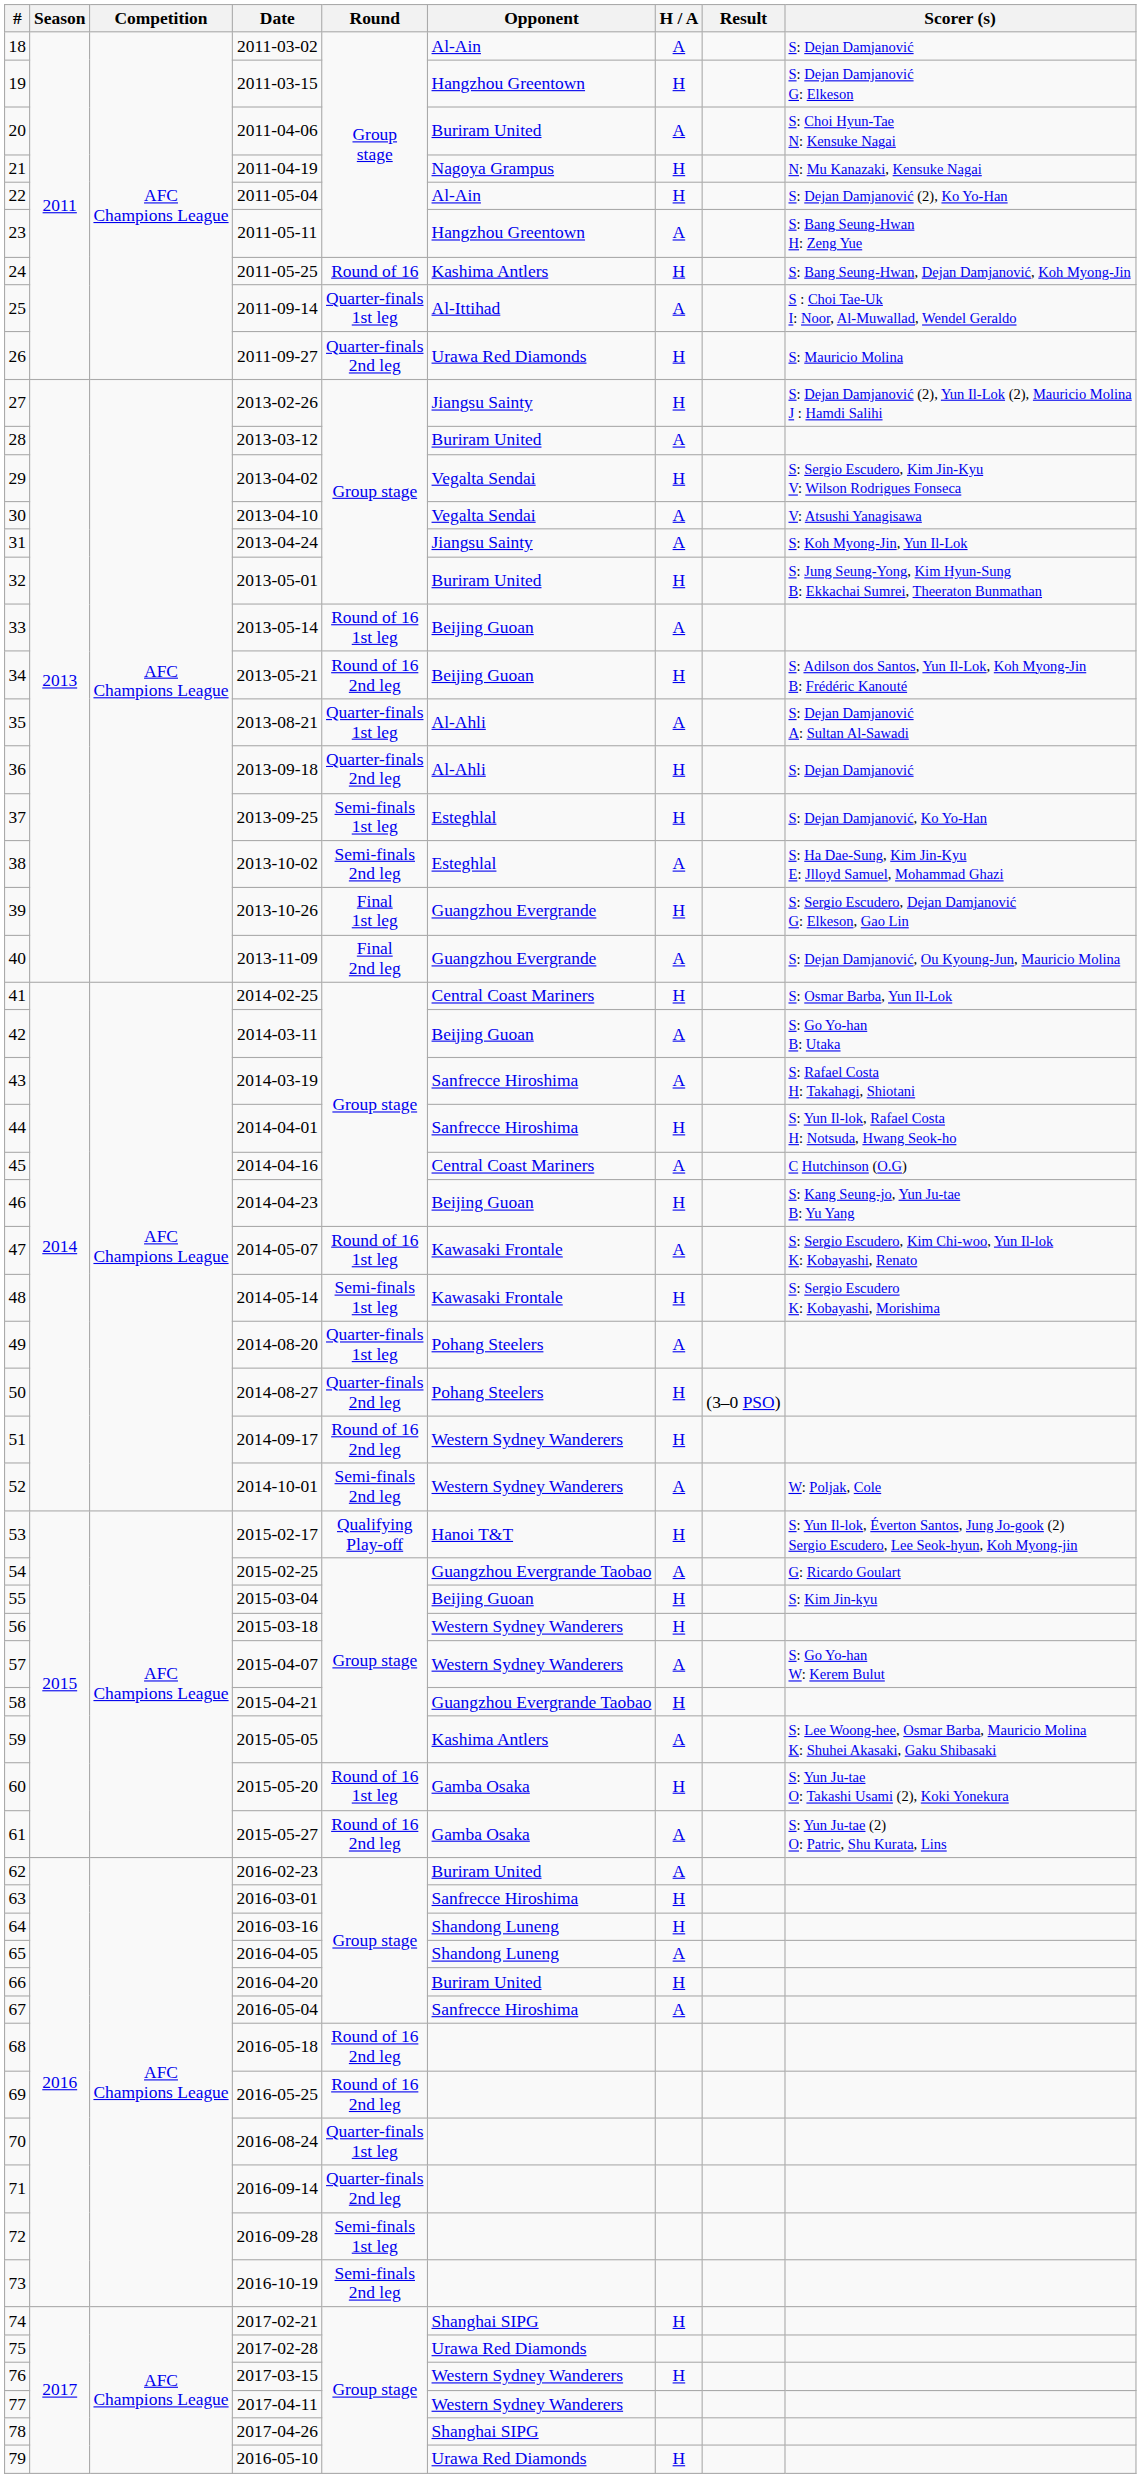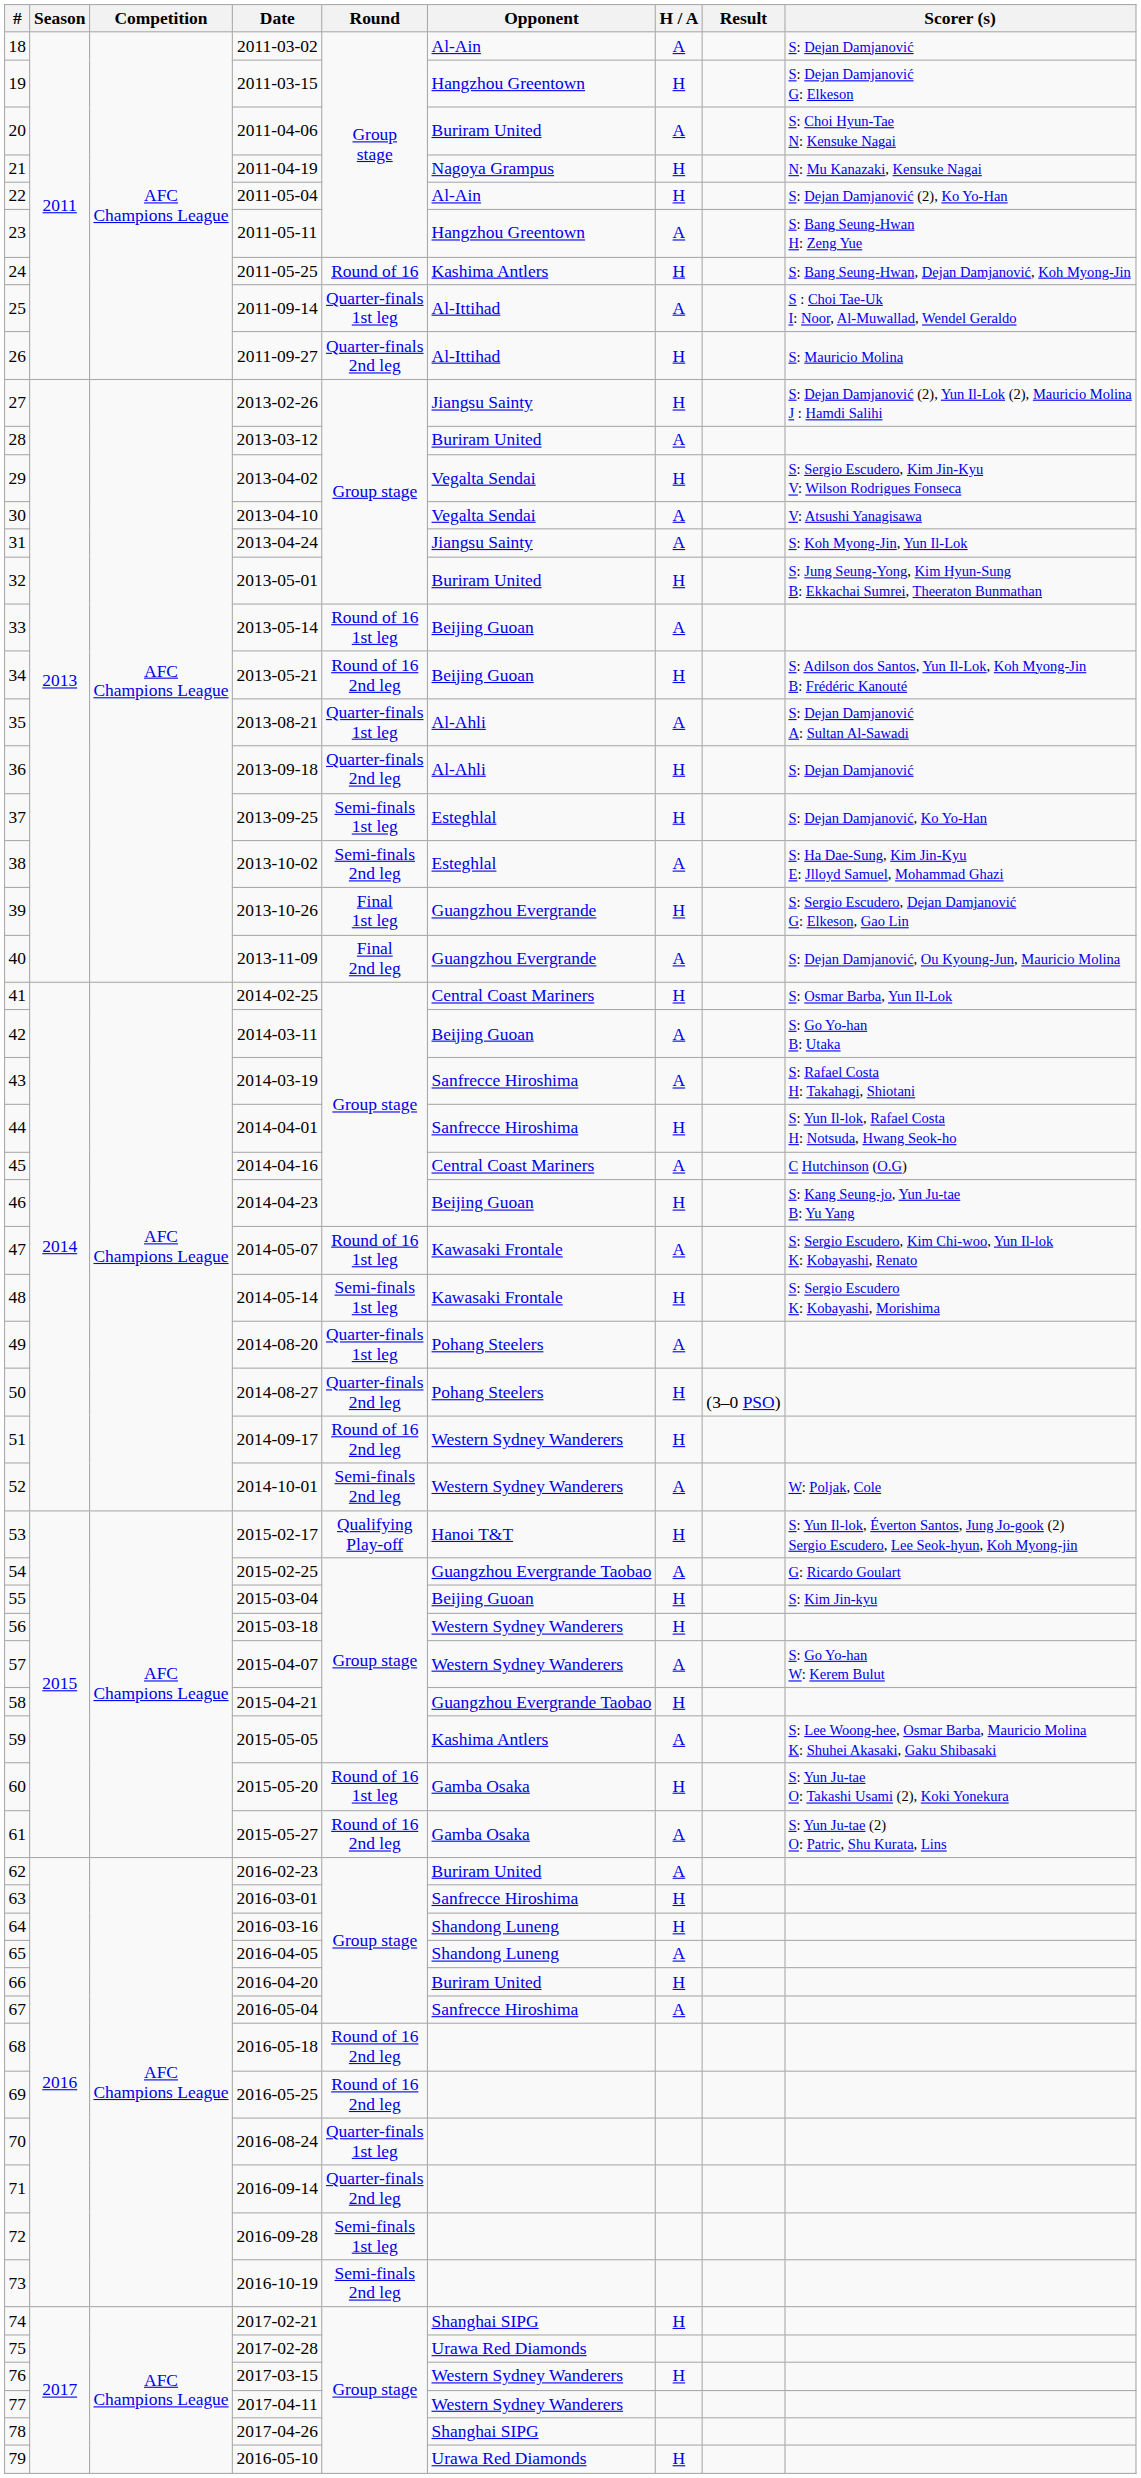26 | Opponent: Urawa Red Diamonds -> Al-Ittihad
